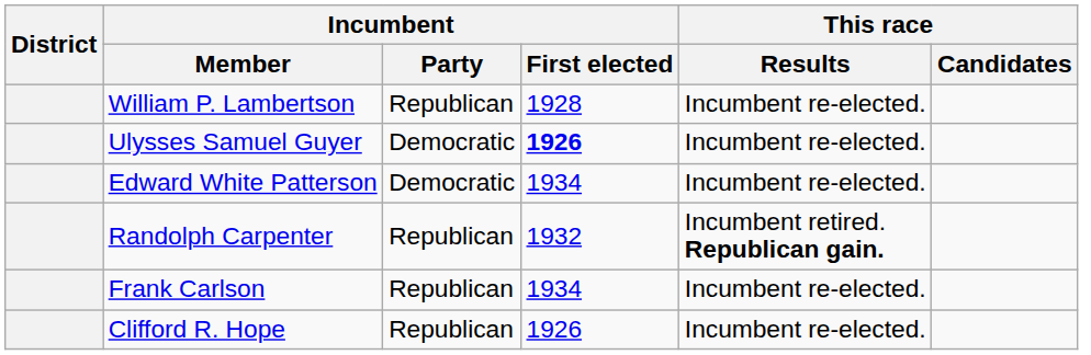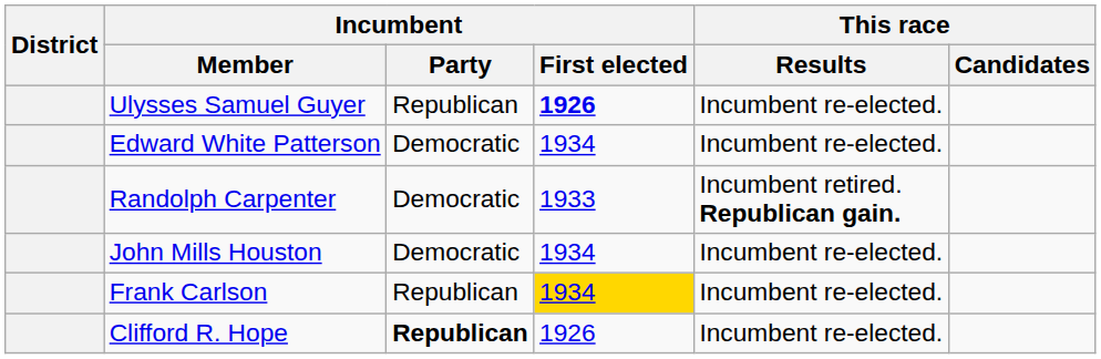- row: William P. Lambertson | Republican | 1928 | Incumbent re-elected.
Ulysses Samuel Guyer | Incumbent / Party: Democratic -> Republican
Randolph Carpenter | Incumbent / Party: Republican -> Democratic
Randolph Carpenter | Incumbent / First elected: 1932 -> 1933
+ row: John Mills Houston | Democratic | 1934 | Incumbent re-elected.
Frank Carlson | Incumbent / First elected: no background -> gold background
Clifford R. Hope | Incumbent / Party: normal -> bold
